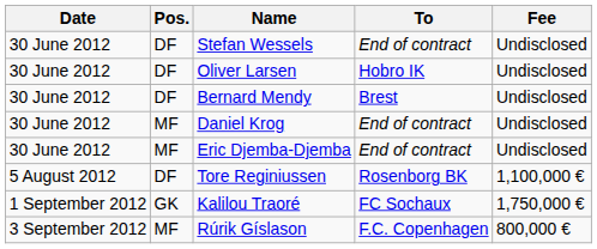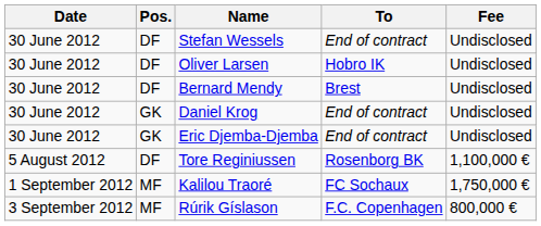Daniel Krog | Pos.: MF -> GK
Eric Djemba-Djemba | Pos.: MF -> GK
Kalilou Traoré | Pos.: GK -> MF
